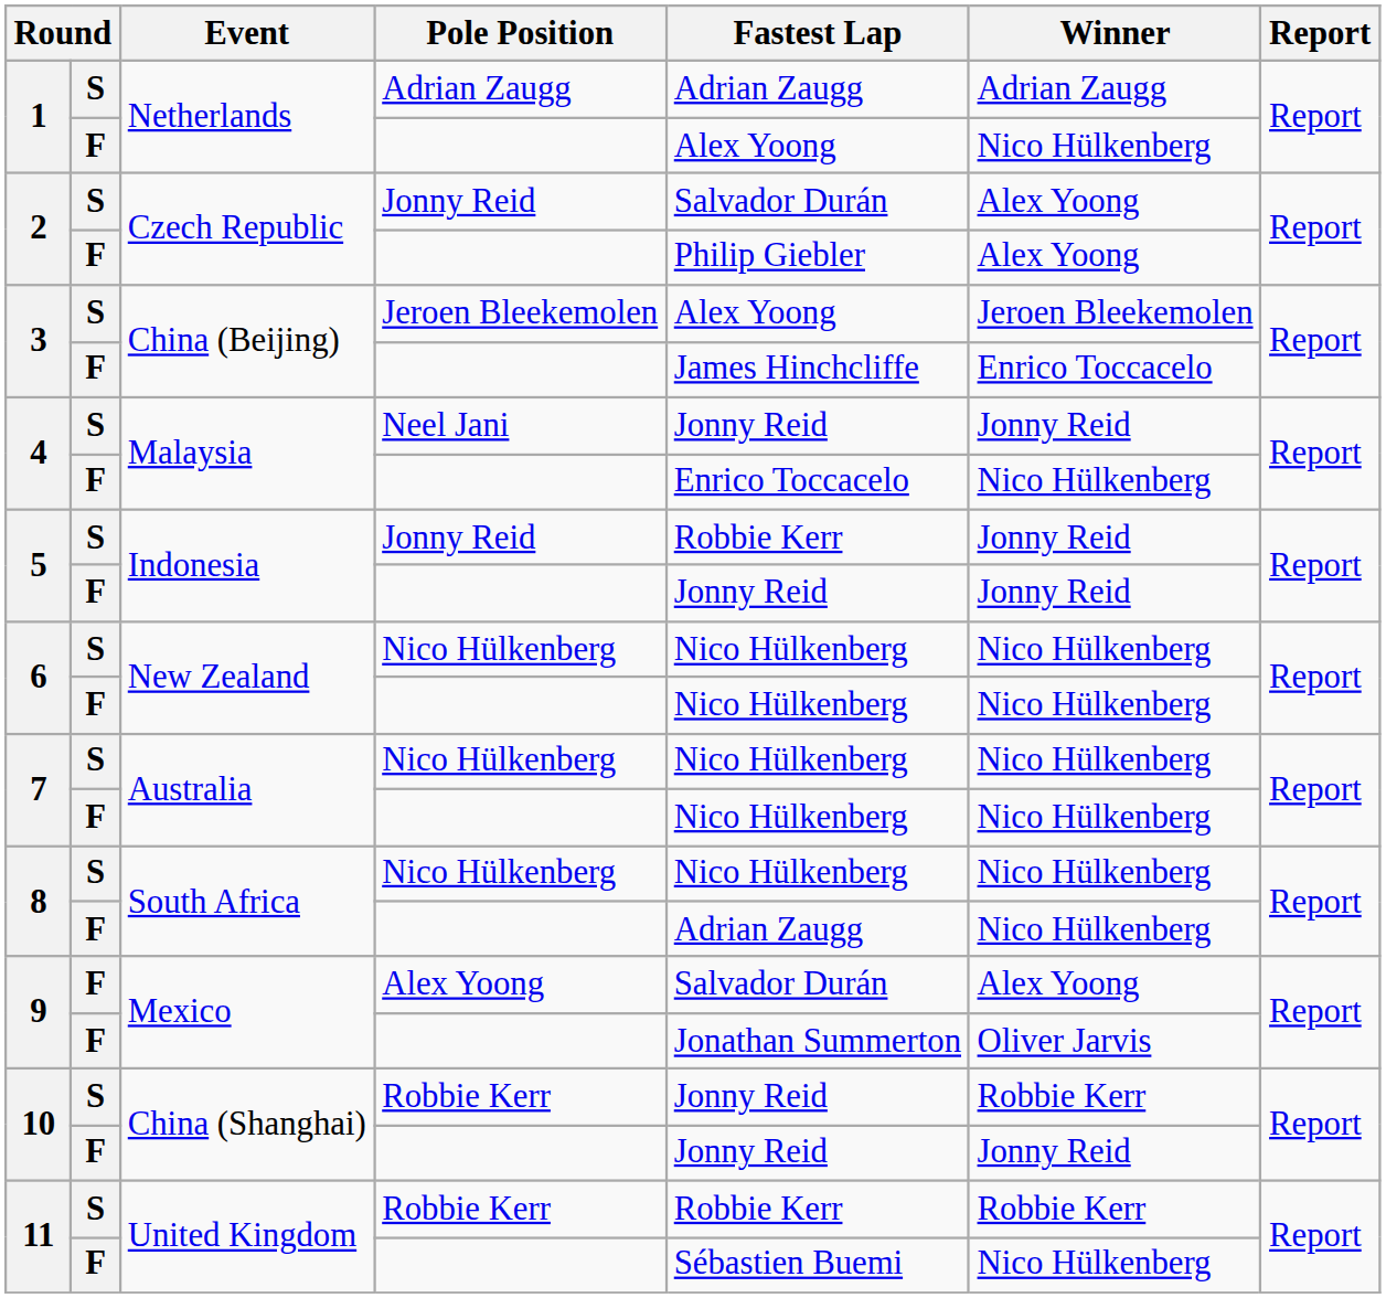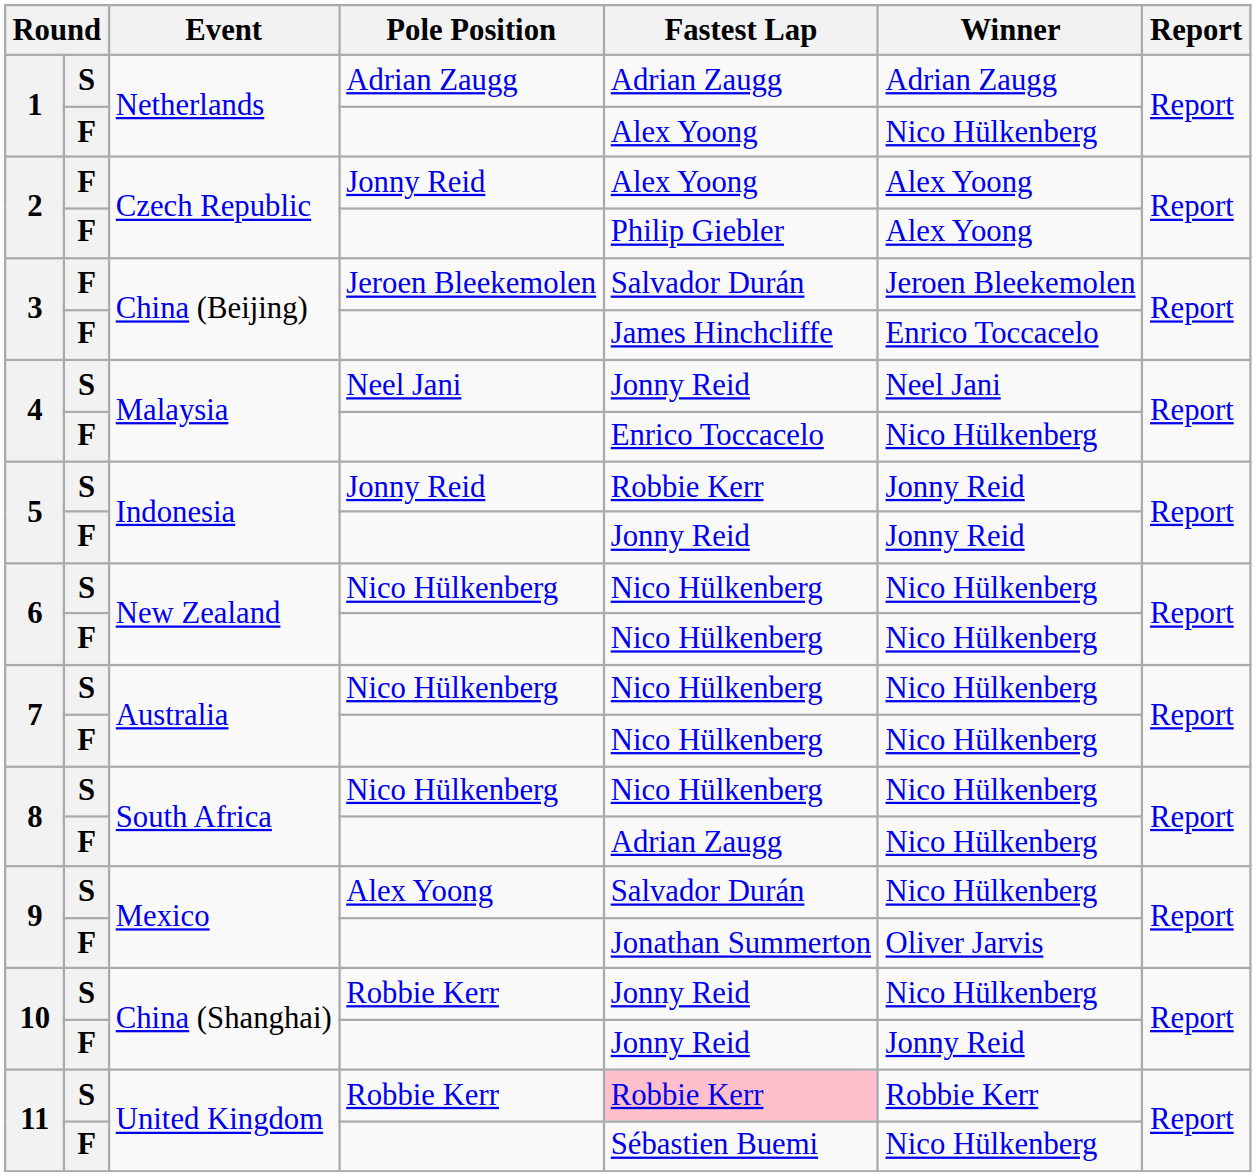2 / Jonny Reid | column 2: S -> F
2 / Jonny Reid | Fastest Lap: Salvador Durán -> Alex Yoong
3 / Jeroen Bleekemolen | column 2: S -> F
3 / Jeroen Bleekemolen | Fastest Lap: Alex Yoong -> Salvador Durán
4 / Neel Jani | Winner: Jonny Reid -> Neel Jani
9 / Alex Yoong | column 2: F -> S
9 / Alex Yoong | Winner: Alex Yoong -> Nico Hülkenberg
10 / Robbie Kerr | Winner: Robbie Kerr -> Nico Hülkenberg
11 / Robbie Kerr | Fastest Lap: no background -> pink background
